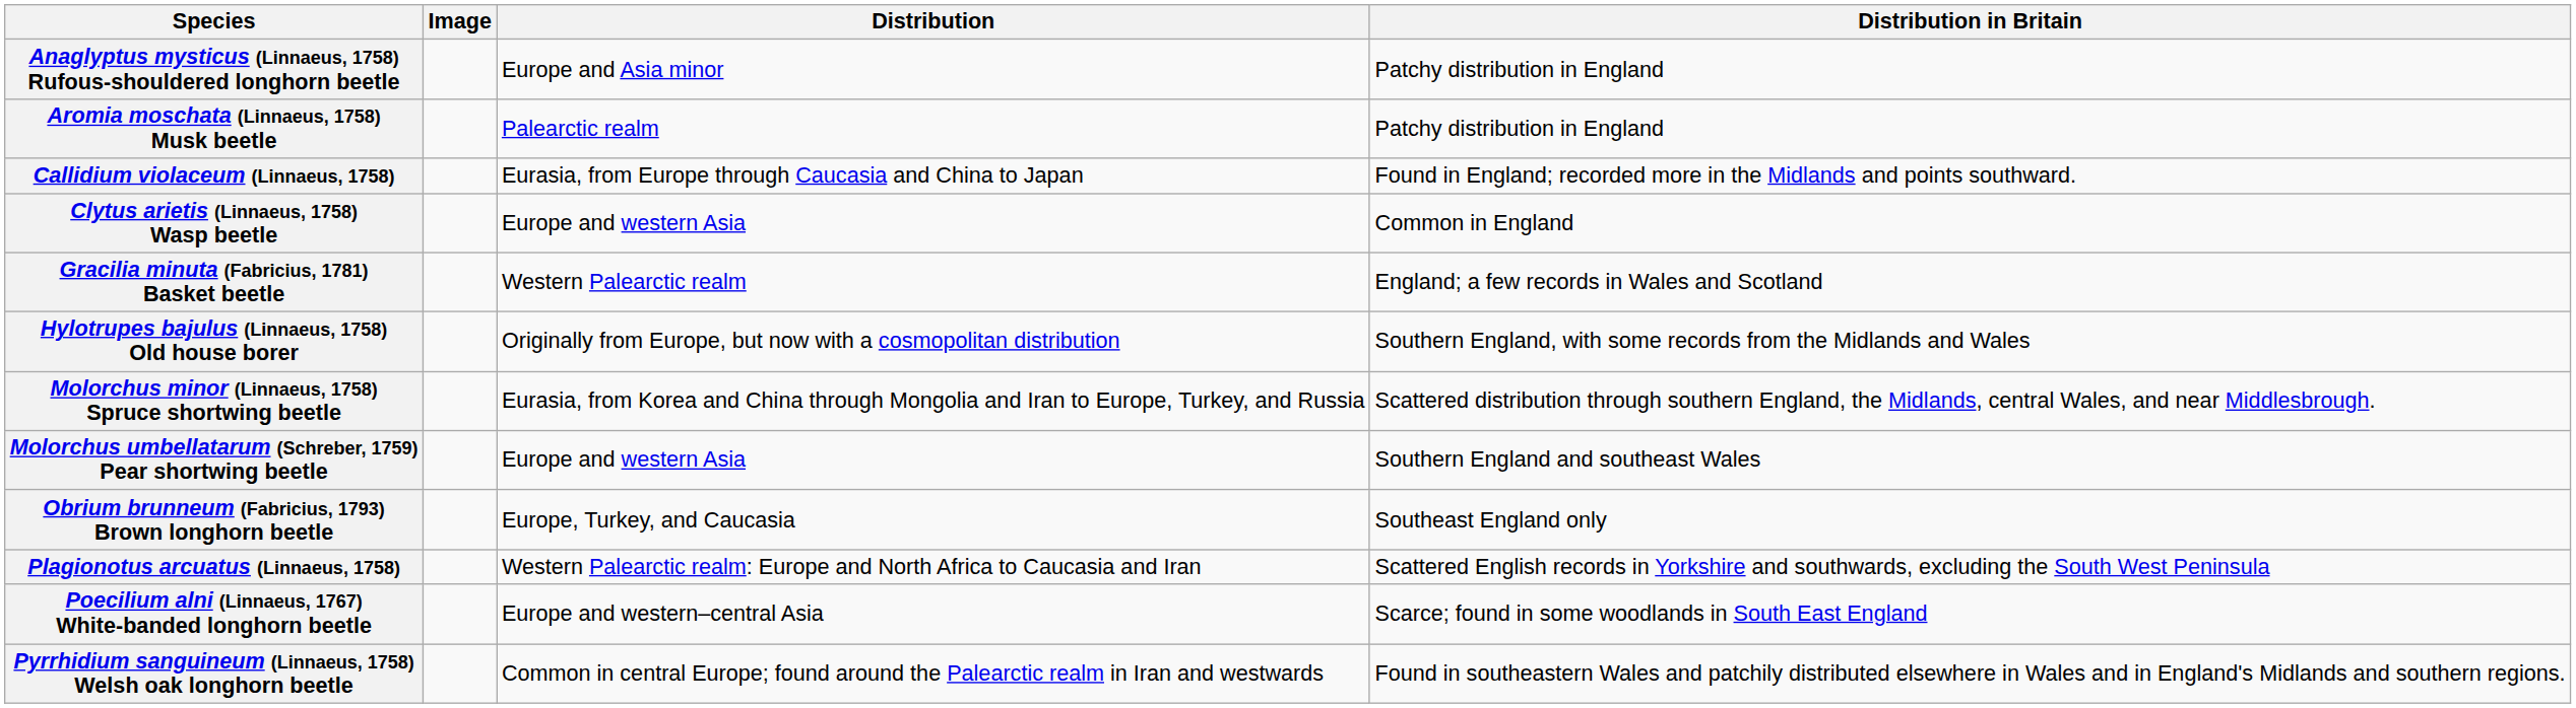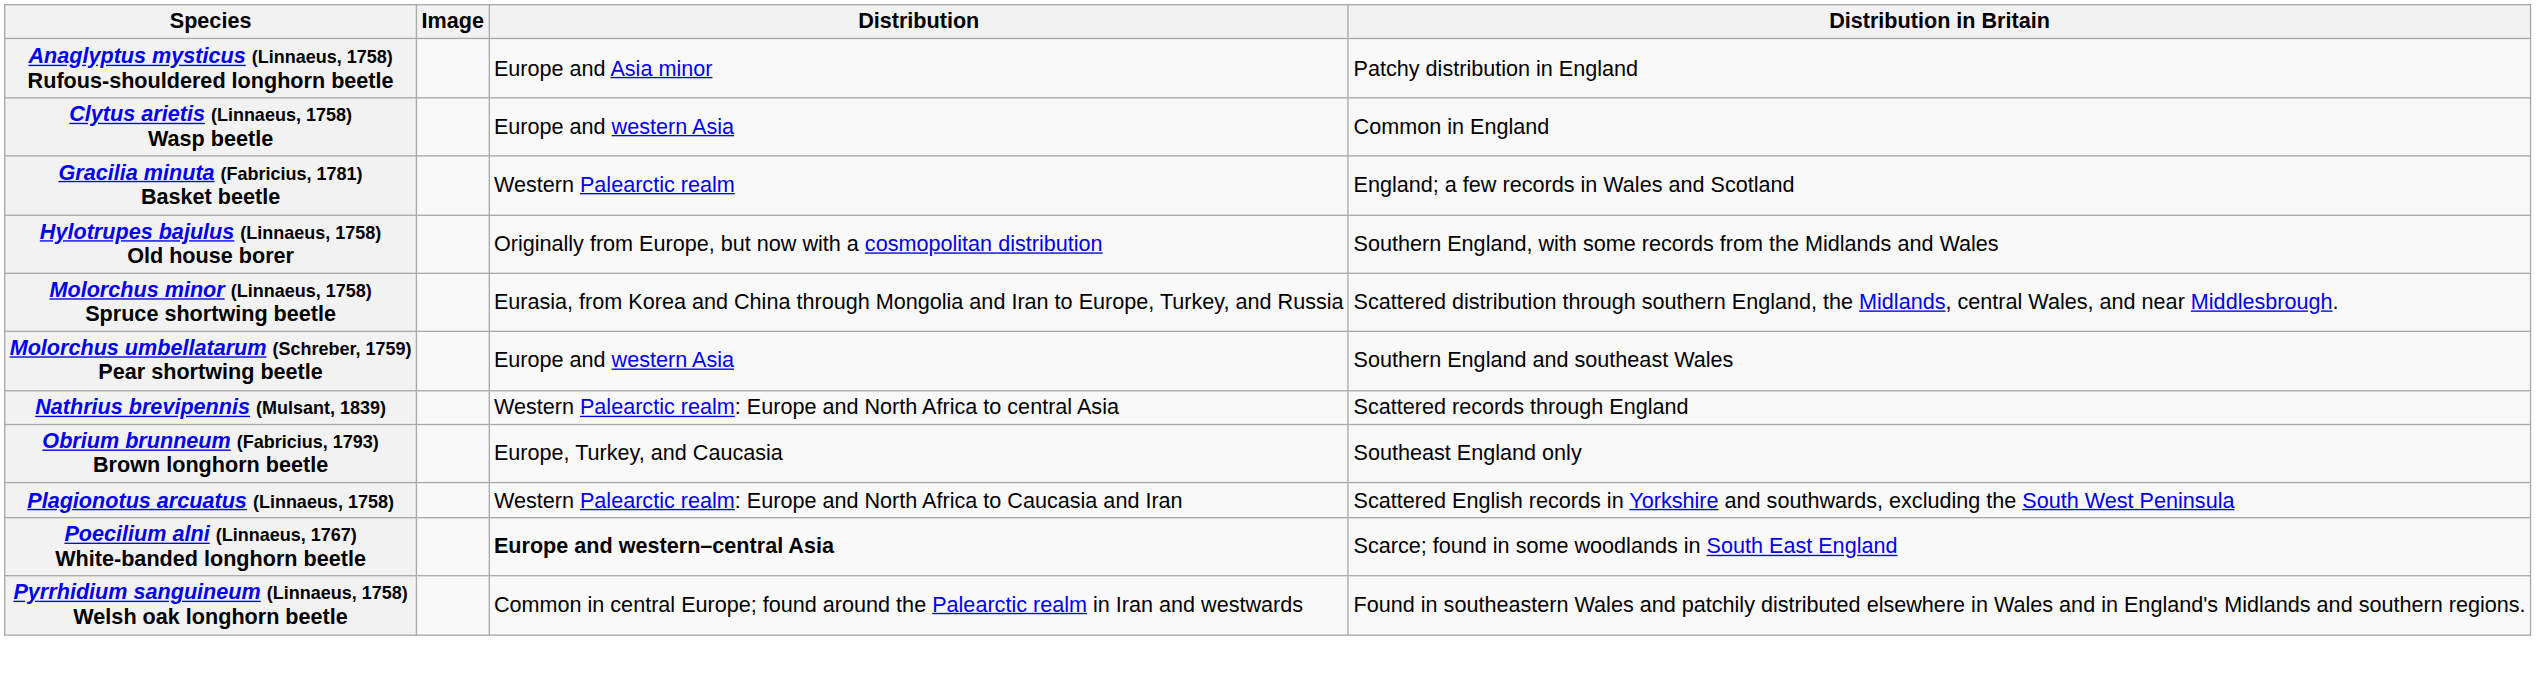- row: Aromia moschata (Linnaeus, 1758) Musk beetle | Palearctic realm | Patchy distribution in England
- row: Callidium violaceum (Linnaeus, 1758) | Eurasia, from Europe through Caucasia and China to Japan | Found in England; recorded more in the Midlands and points southward.
+ row: Nathrius brevipennis (Mulsant, 1839) | Western Palearctic realm: Europe and North Africa to central Asia | Scattered records through England
Poecilium alni (Linnaeus, 1767) White-banded longhorn beetle | Distribution: normal -> bold
